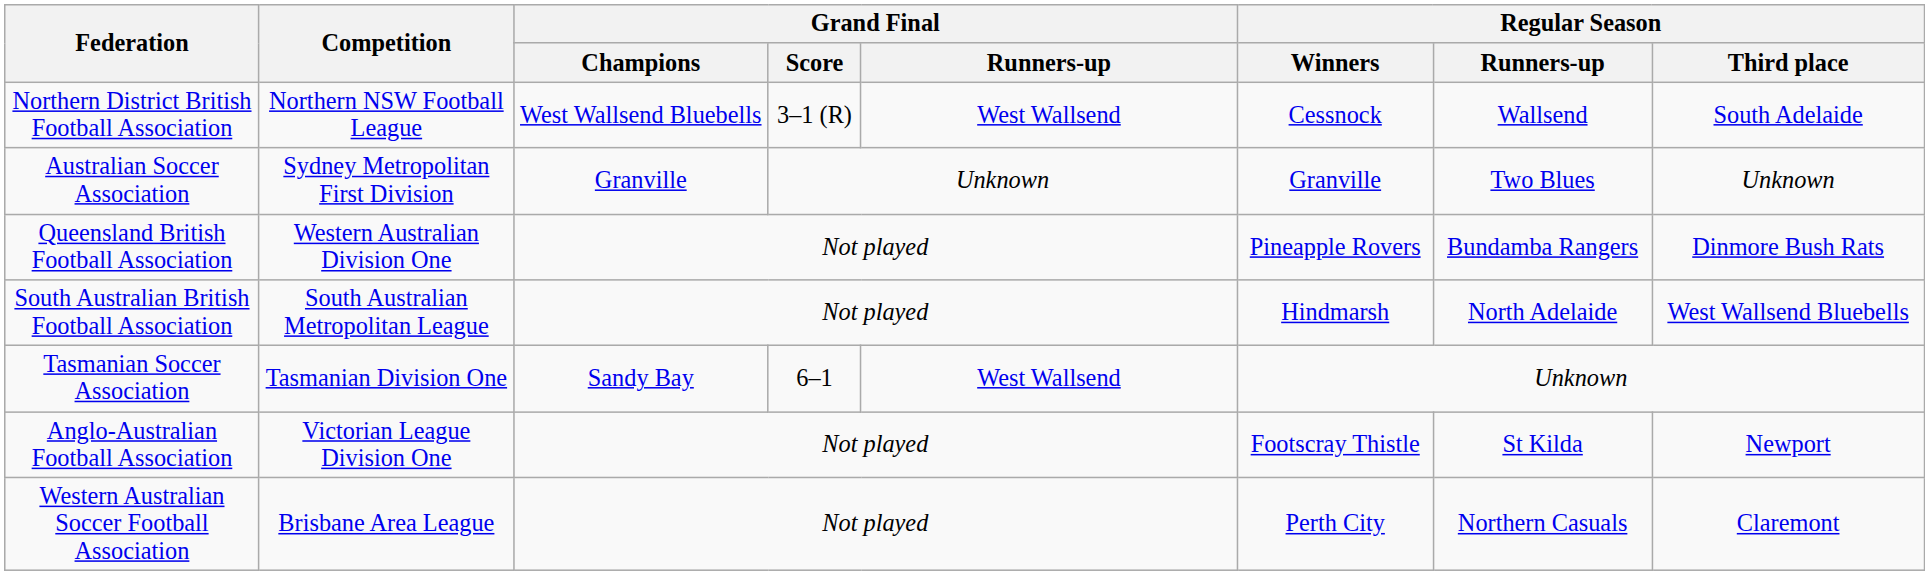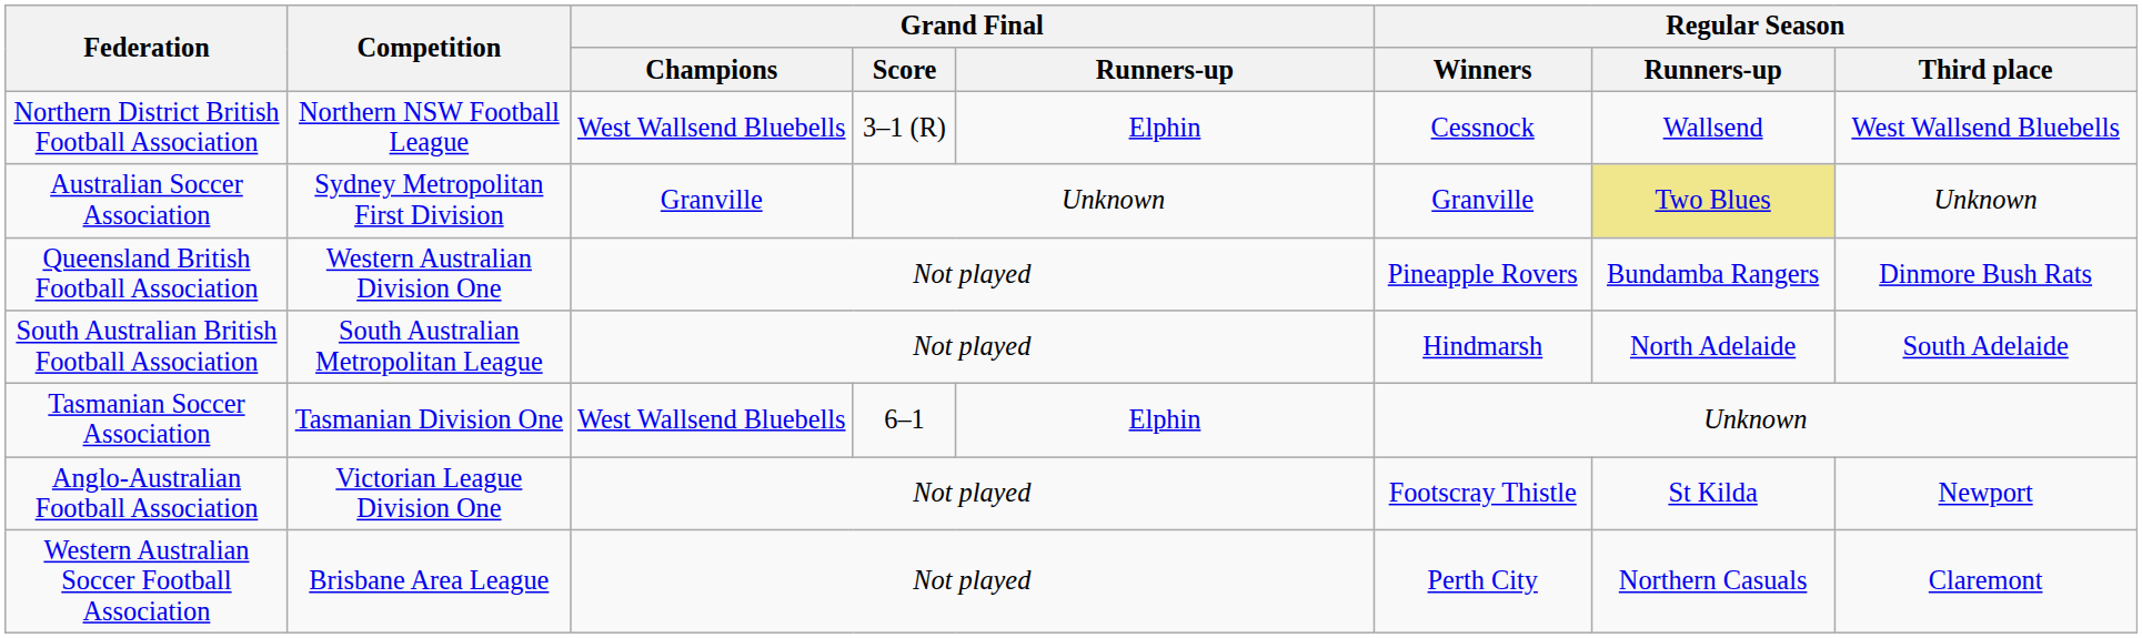Northern District British Football Association | Grand Final / Runners-up: West Wallsend -> Elphin
Northern District British Football Association | Regular Season / Third place: South Adelaide -> West Wallsend Bluebells
Australian Soccer Association | Regular Season / Runners-up: no background -> khaki background
South Australian British Football Association | Regular Season / Third place: West Wallsend Bluebells -> South Adelaide
Tasmanian Soccer Association | Grand Final / Champions: Sandy Bay -> West Wallsend Bluebells
Tasmanian Soccer Association | Grand Final / Runners-up: West Wallsend -> Elphin
